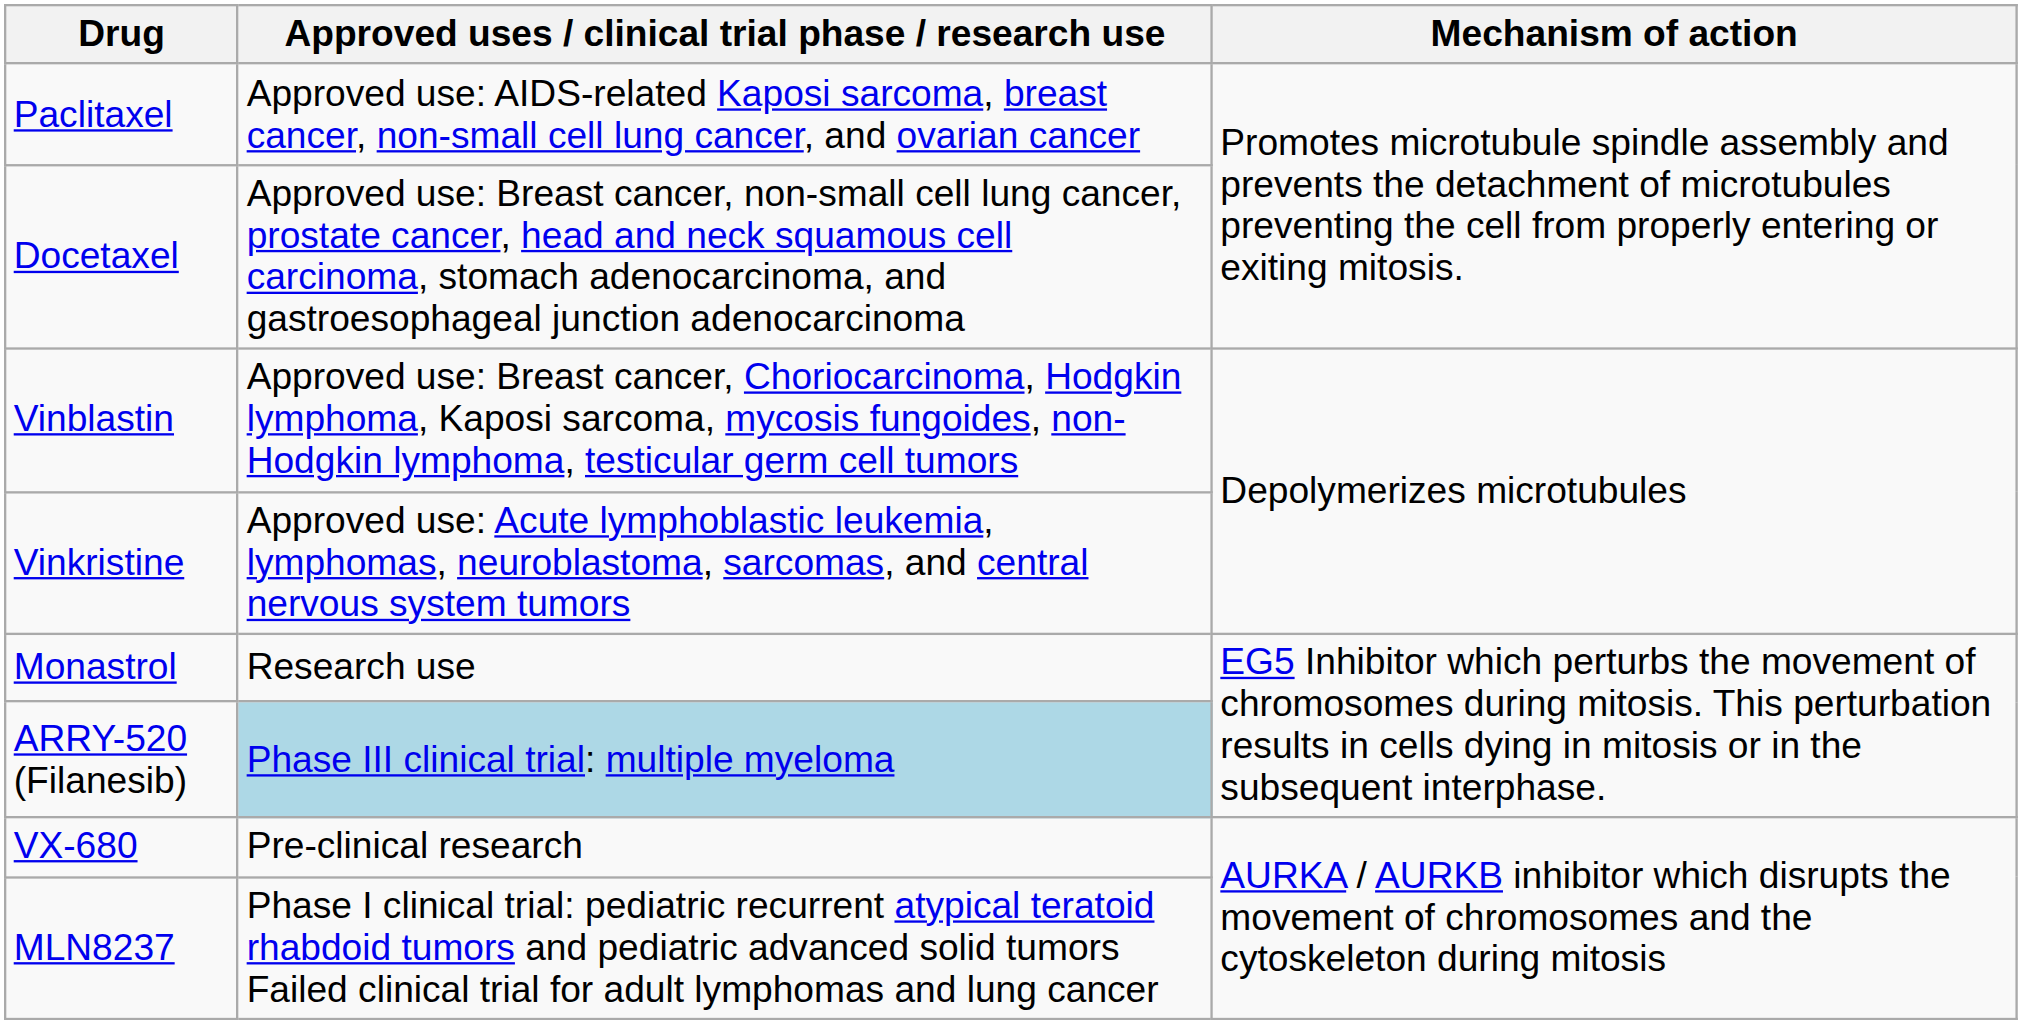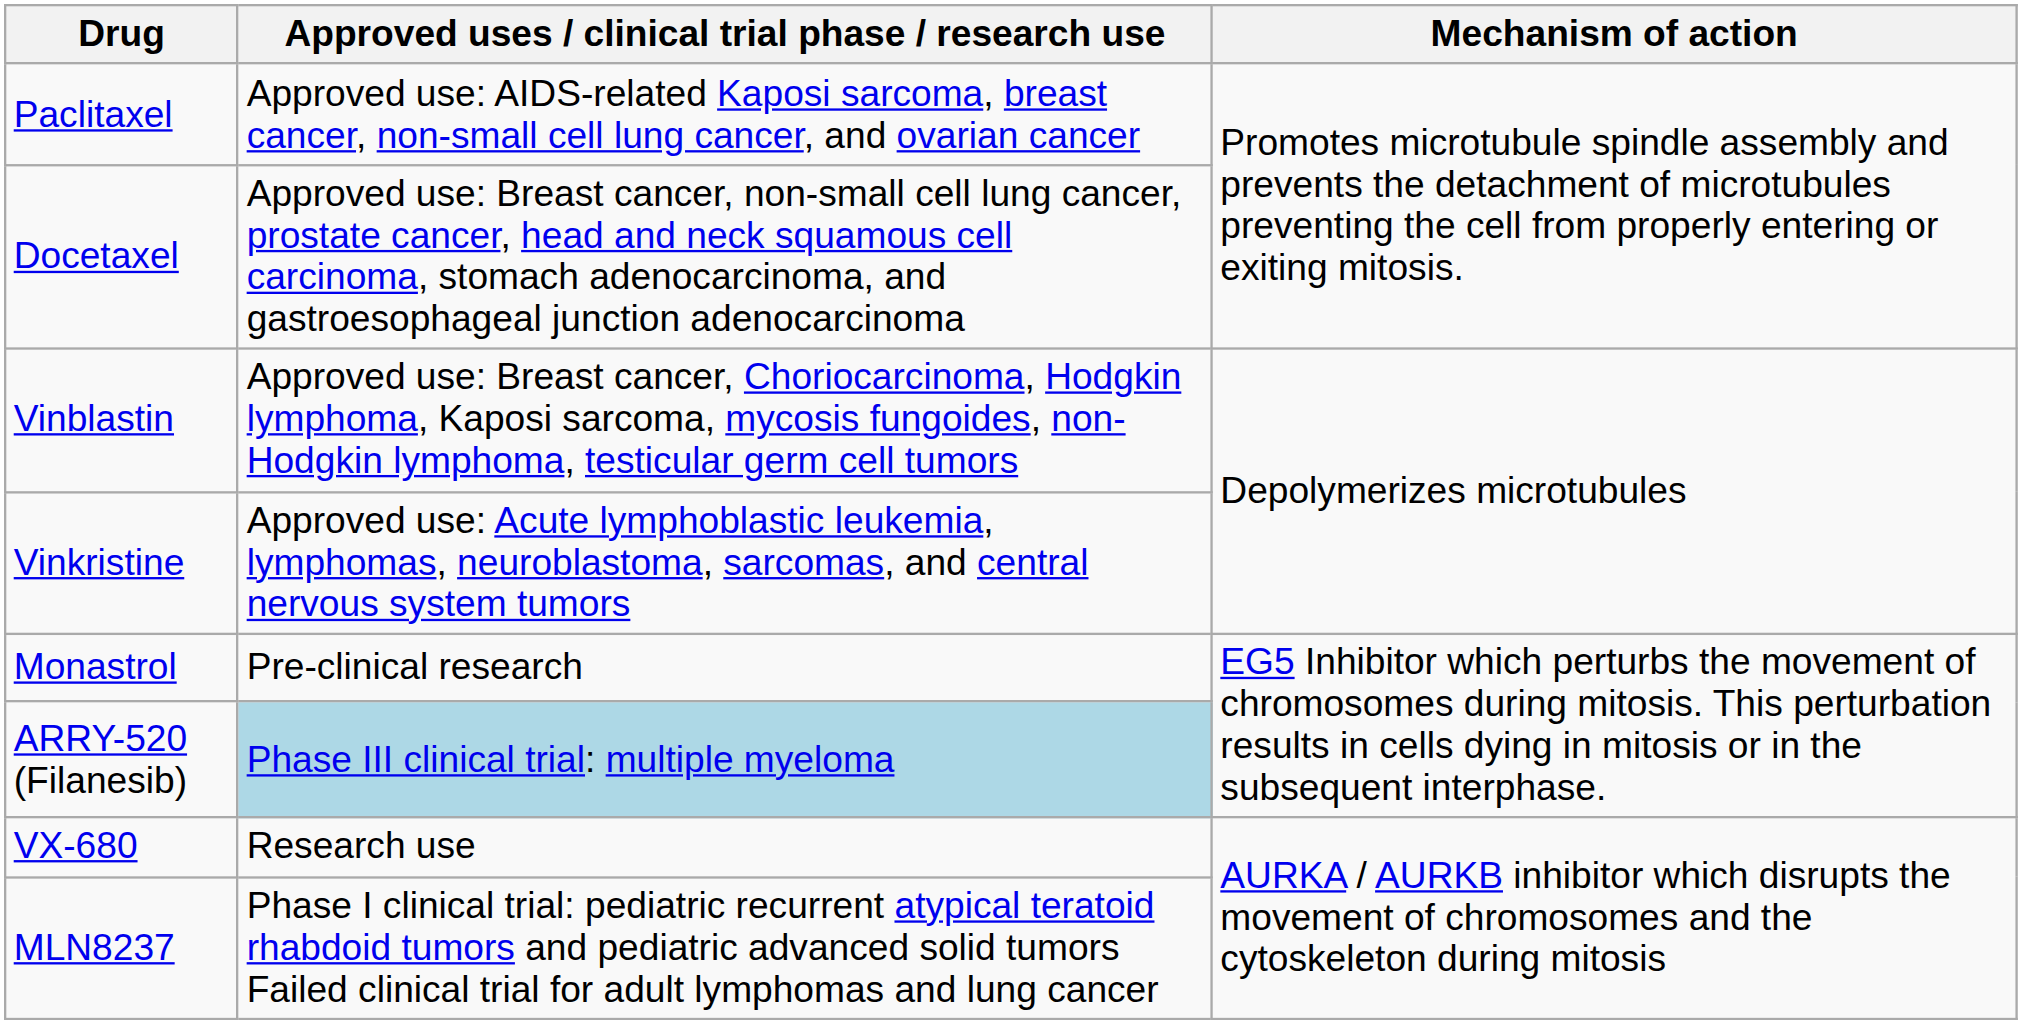Monastrol | Approved uses / clinical trial phase / research use: Research use -> Pre-clinical research
VX-680 | Approved uses / clinical trial phase / research use: Pre-clinical research -> Research use
